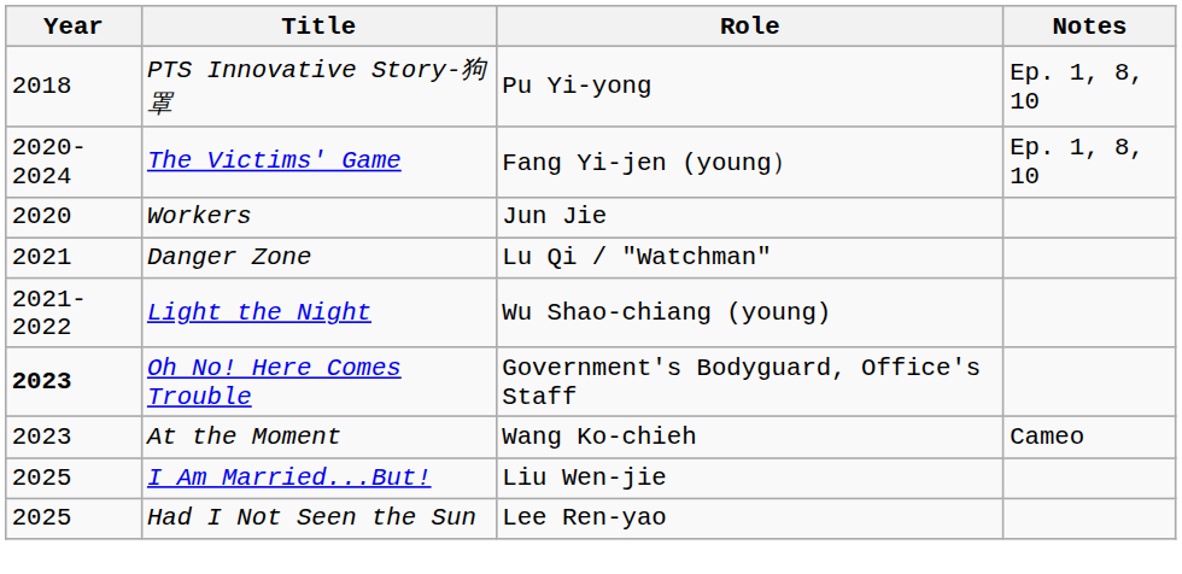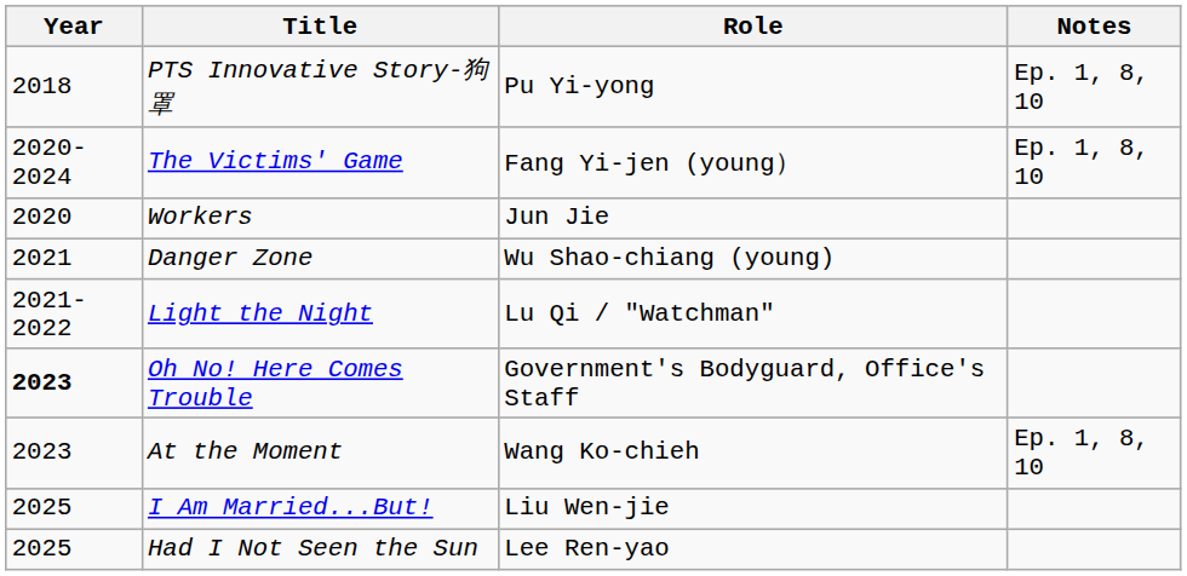Danger Zone | Role: Lu Qi / "Watchman" -> Wu Shao-chiang (young)
Light the Night | Role: Wu Shao-chiang (young) -> Lu Qi / "Watchman"
At the Moment | Notes: Cameo -> Ep. 1, 8, 10
